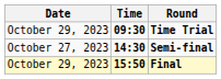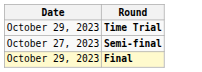- column: Time | 09:30 | 14:30 | 15:50
